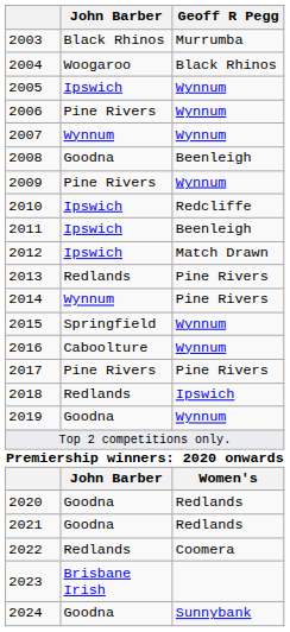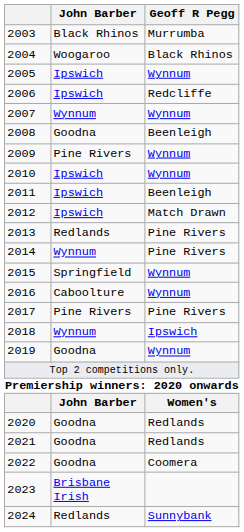2006 | John Barber: Pine Rivers -> Ipswich
2006 | Geoff R Pegg: Wynnum -> Redcliffe
2010 | Geoff R Pegg: Redcliffe -> Wynnum
2018 | John Barber: Redlands -> Wynnum
2022 | John Barber: Redlands -> Goodna
2024 | John Barber: Goodna -> Redlands
